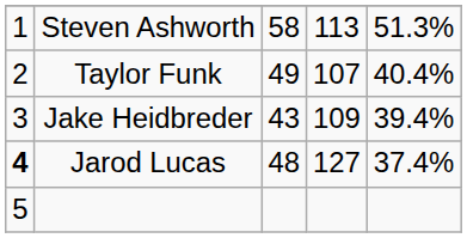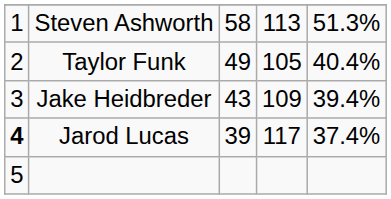Taylor Funk | column 4: 107 -> 105
Jarod Lucas | column 3: 48 -> 39
Jarod Lucas | column 4: 127 -> 117
